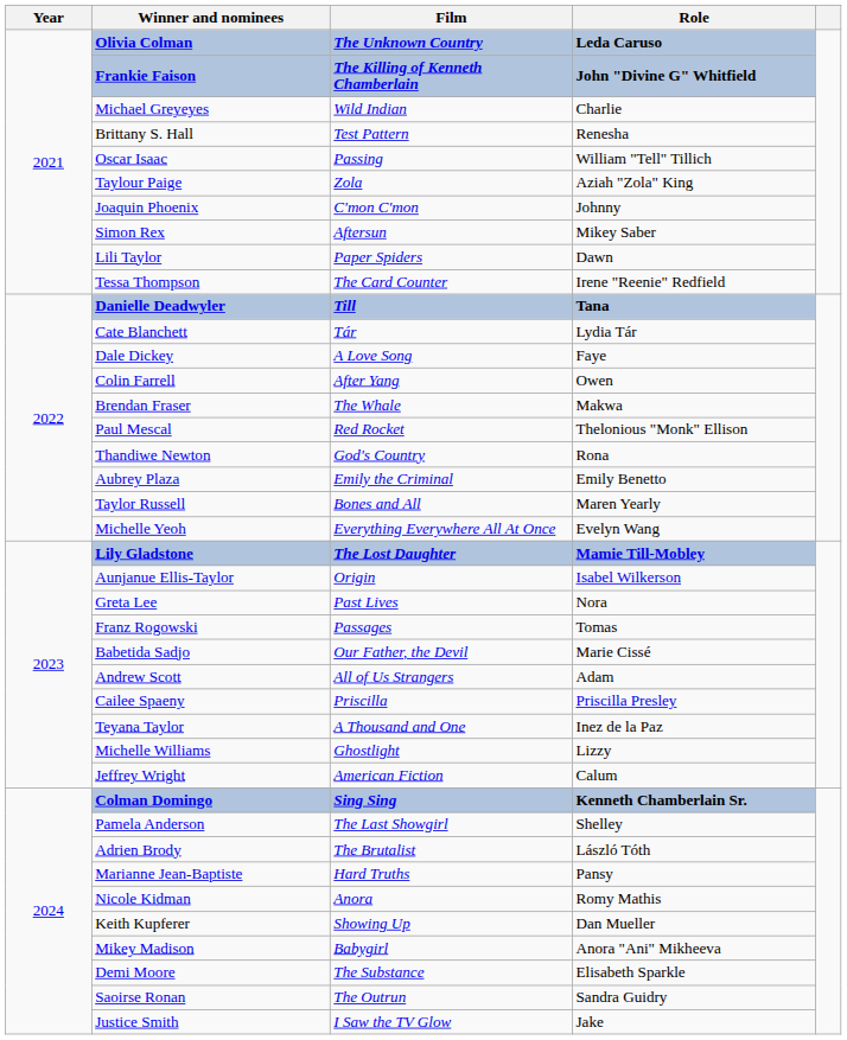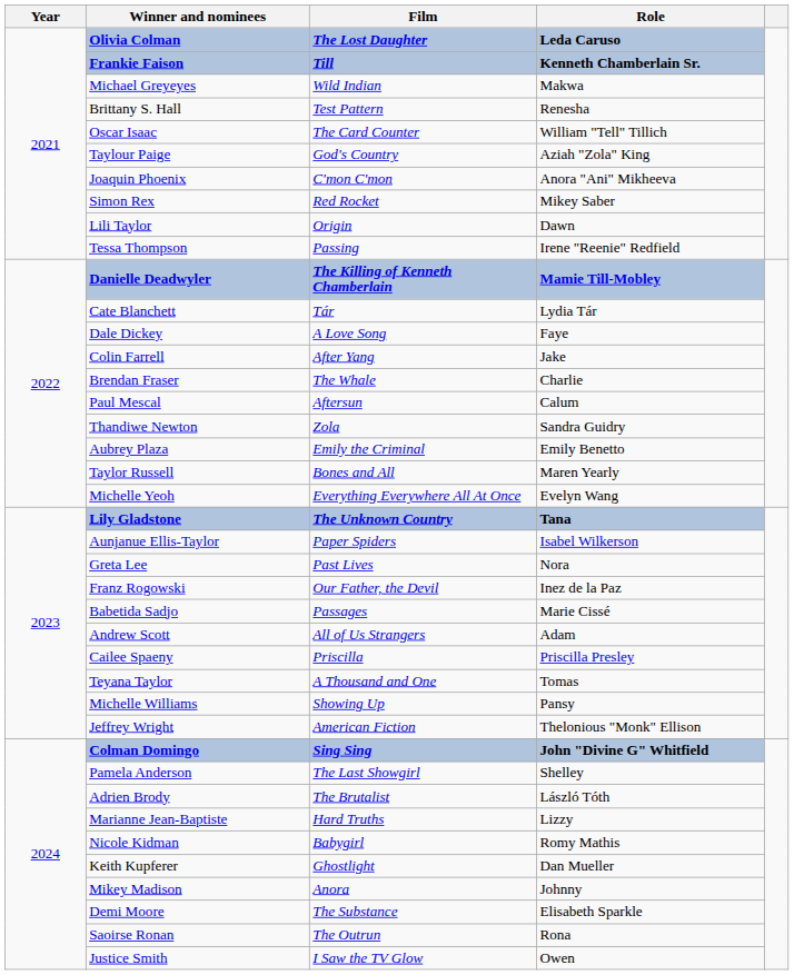Olivia Colman | Film: The Unknown Country -> The Lost Daughter
Frankie Faison | Film: The Killing of Kenneth Chamberlain -> Till
Frankie Faison | Role: John "Divine G" Whitfield -> Kenneth Chamberlain Sr.
Michael Greyeyes | Role: Charlie -> Makwa
Oscar Isaac | Film: Passing -> The Card Counter
Taylour Paige | Film: Zola -> God's Country
Joaquin Phoenix | Role: Johnny -> Anora "Ani" Mikheeva
Simon Rex | Film: Aftersun -> Red Rocket
Lili Taylor | Film: Paper Spiders -> Origin
Tessa Thompson | Film: The Card Counter -> Passing
Danielle Deadwyler | Film: Till -> The Killing of Kenneth Chamberlain
Danielle Deadwyler | Role: Tana -> Mamie Till-Mobley
Colin Farrell | Role: Owen -> Jake
Brendan Fraser | Role: Makwa -> Charlie
Paul Mescal | Film: Red Rocket -> Aftersun
Paul Mescal | Role: Thelonious "Monk" Ellison -> Calum
Thandiwe Newton | Film: God's Country -> Zola
Thandiwe Newton | Role: Rona -> Sandra Guidry
Lily Gladstone | Film: The Lost Daughter -> The Unknown Country
Lily Gladstone | Role: Mamie Till-Mobley -> Tana
Aunjanue Ellis-Taylor | Film: Origin -> Paper Spiders
Franz Rogowski | Film: Passages -> Our Father, the Devil
Franz Rogowski | Role: Tomas -> Inez de la Paz
Babetida Sadjo | Film: Our Father, the Devil -> Passages
Teyana Taylor | Role: Inez de la Paz -> Tomas
Michelle Williams | Film: Ghostlight -> Showing Up
Michelle Williams | Role: Lizzy -> Pansy
Jeffrey Wright | Role: Calum -> Thelonious "Monk" Ellison
Colman Domingo | Role: Kenneth Chamberlain Sr. -> John "Divine G" Whitfield
Marianne Jean-Baptiste | Role: Pansy -> Lizzy
Nicole Kidman | Film: Anora -> Babygirl
Keith Kupferer | Film: Showing Up -> Ghostlight
Mikey Madison | Film: Babygirl -> Anora
Mikey Madison | Role: Anora "Ani" Mikheeva -> Johnny
Saoirse Ronan | Role: Sandra Guidry -> Rona
Justice Smith | Role: Jake -> Owen
